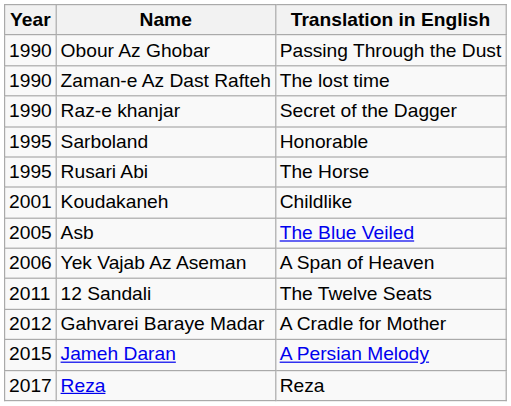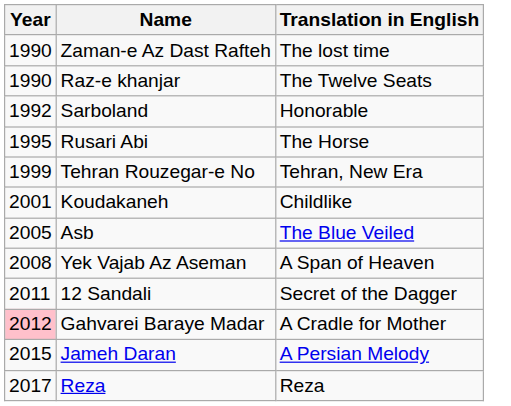- row: 1990 | Obour Az Ghobar | Passing Through the Dust
Raz-e khanjar | Translation in English: Secret of the Dagger -> The Twelve Seats
Sarboland | Year: 1995 -> 1992
+ row: 1999 | Tehran Rouzegar-e No | Tehran, New Era
Yek Vajab Az Aseman | Year: 2006 -> 2008
12 Sandali | Translation in English: The Twelve Seats -> Secret of the Dagger
Gahvarei Baraye Madar | Year: no background -> pink background
